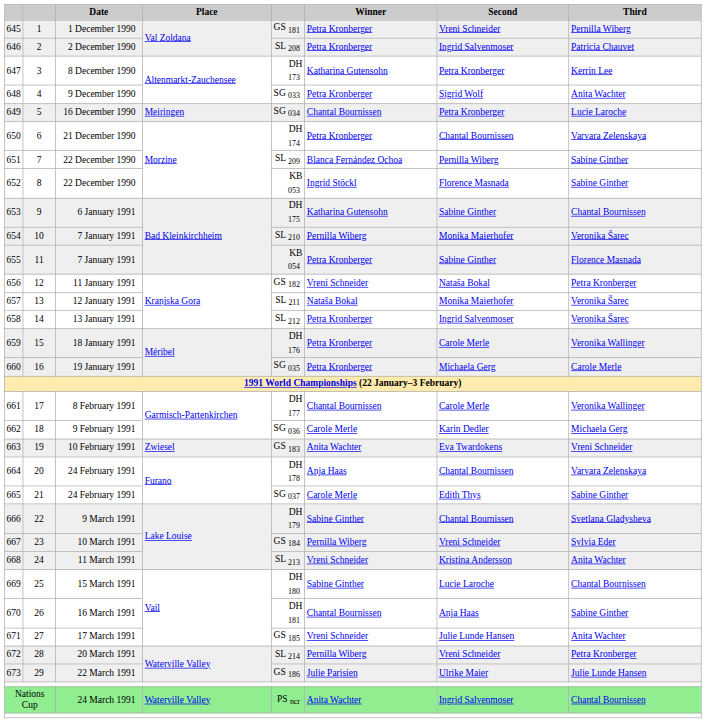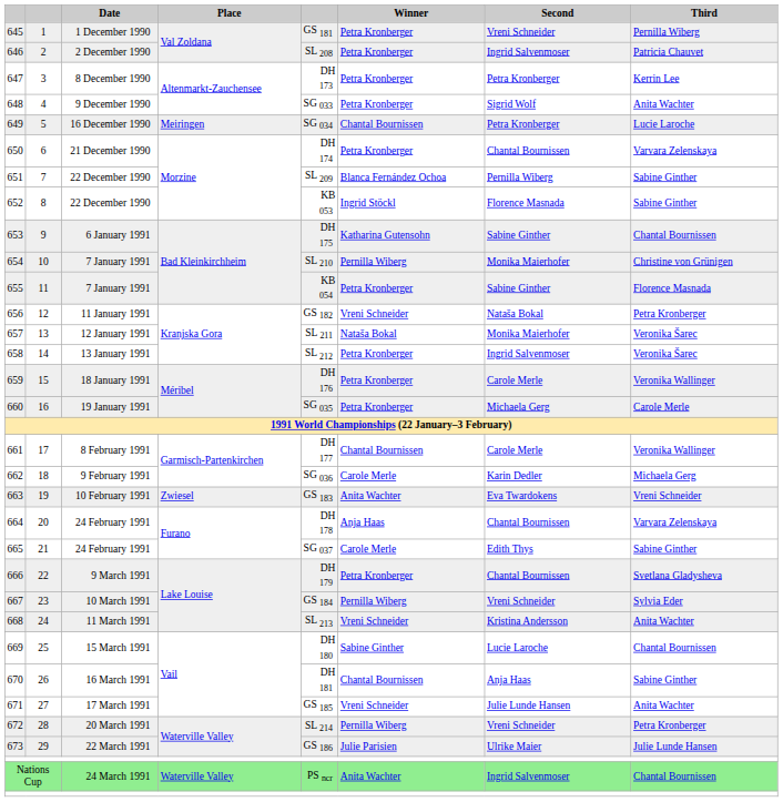647 | Winner: Katharina Gutensohn -> Petra Kronberger
654 | Third: Veronika Šarec -> Christine von Grünigen
666 | Winner: Sabine Ginther -> Petra Kronberger
